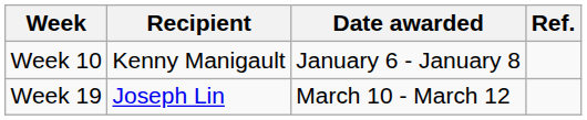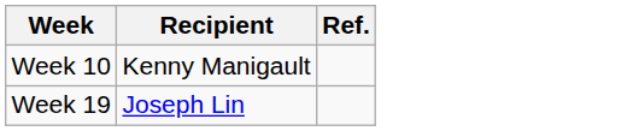- column: Date awarded | January 6 - January 8 | March 10 - March 12
